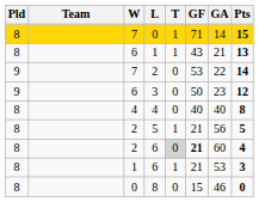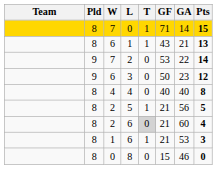columns swapped: Team <-> Pld
2 / 6 | GF: bold -> normal
